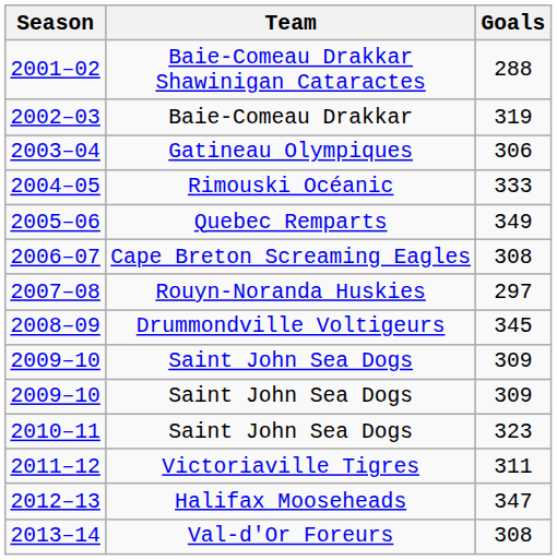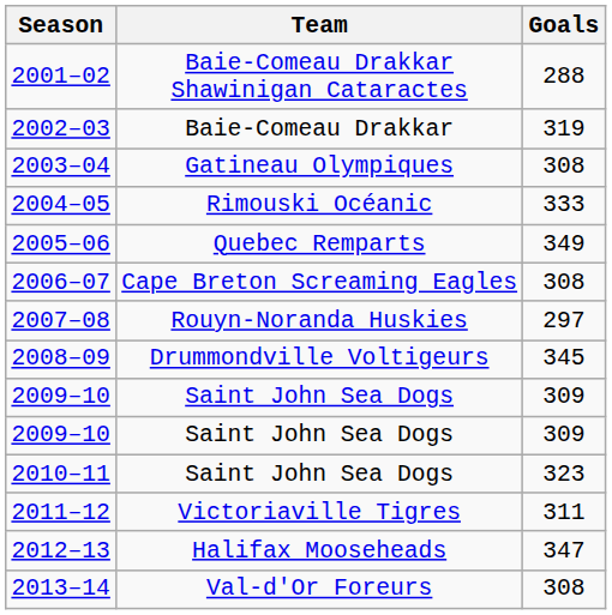2003–04 | Goals: 306 -> 308
